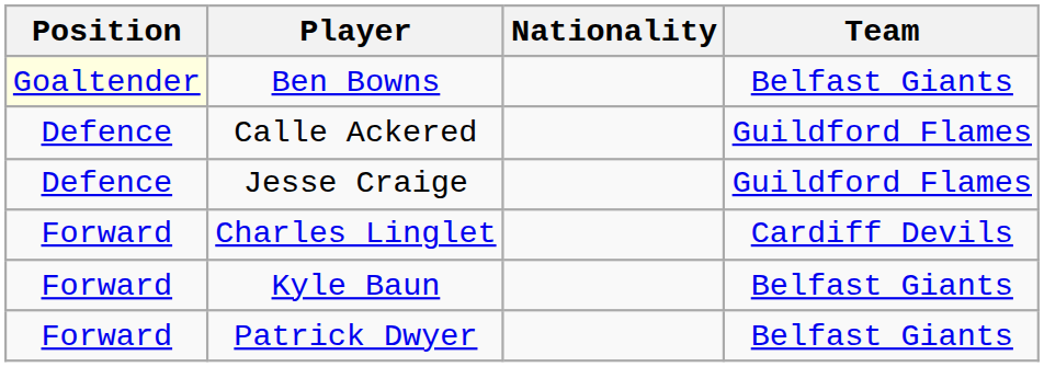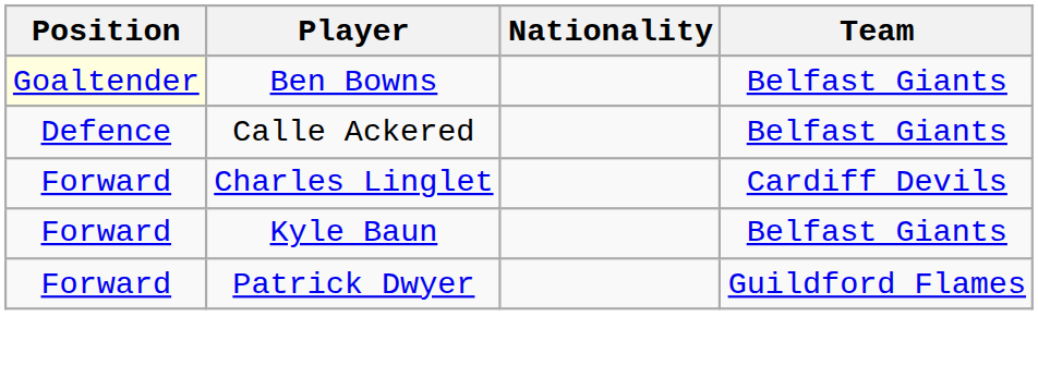Calle Ackered | Team: Guildford Flames -> Belfast Giants
- row: Defence | Jesse Craige | Guildford Flames
Patrick Dwyer | Team: Belfast Giants -> Guildford Flames
